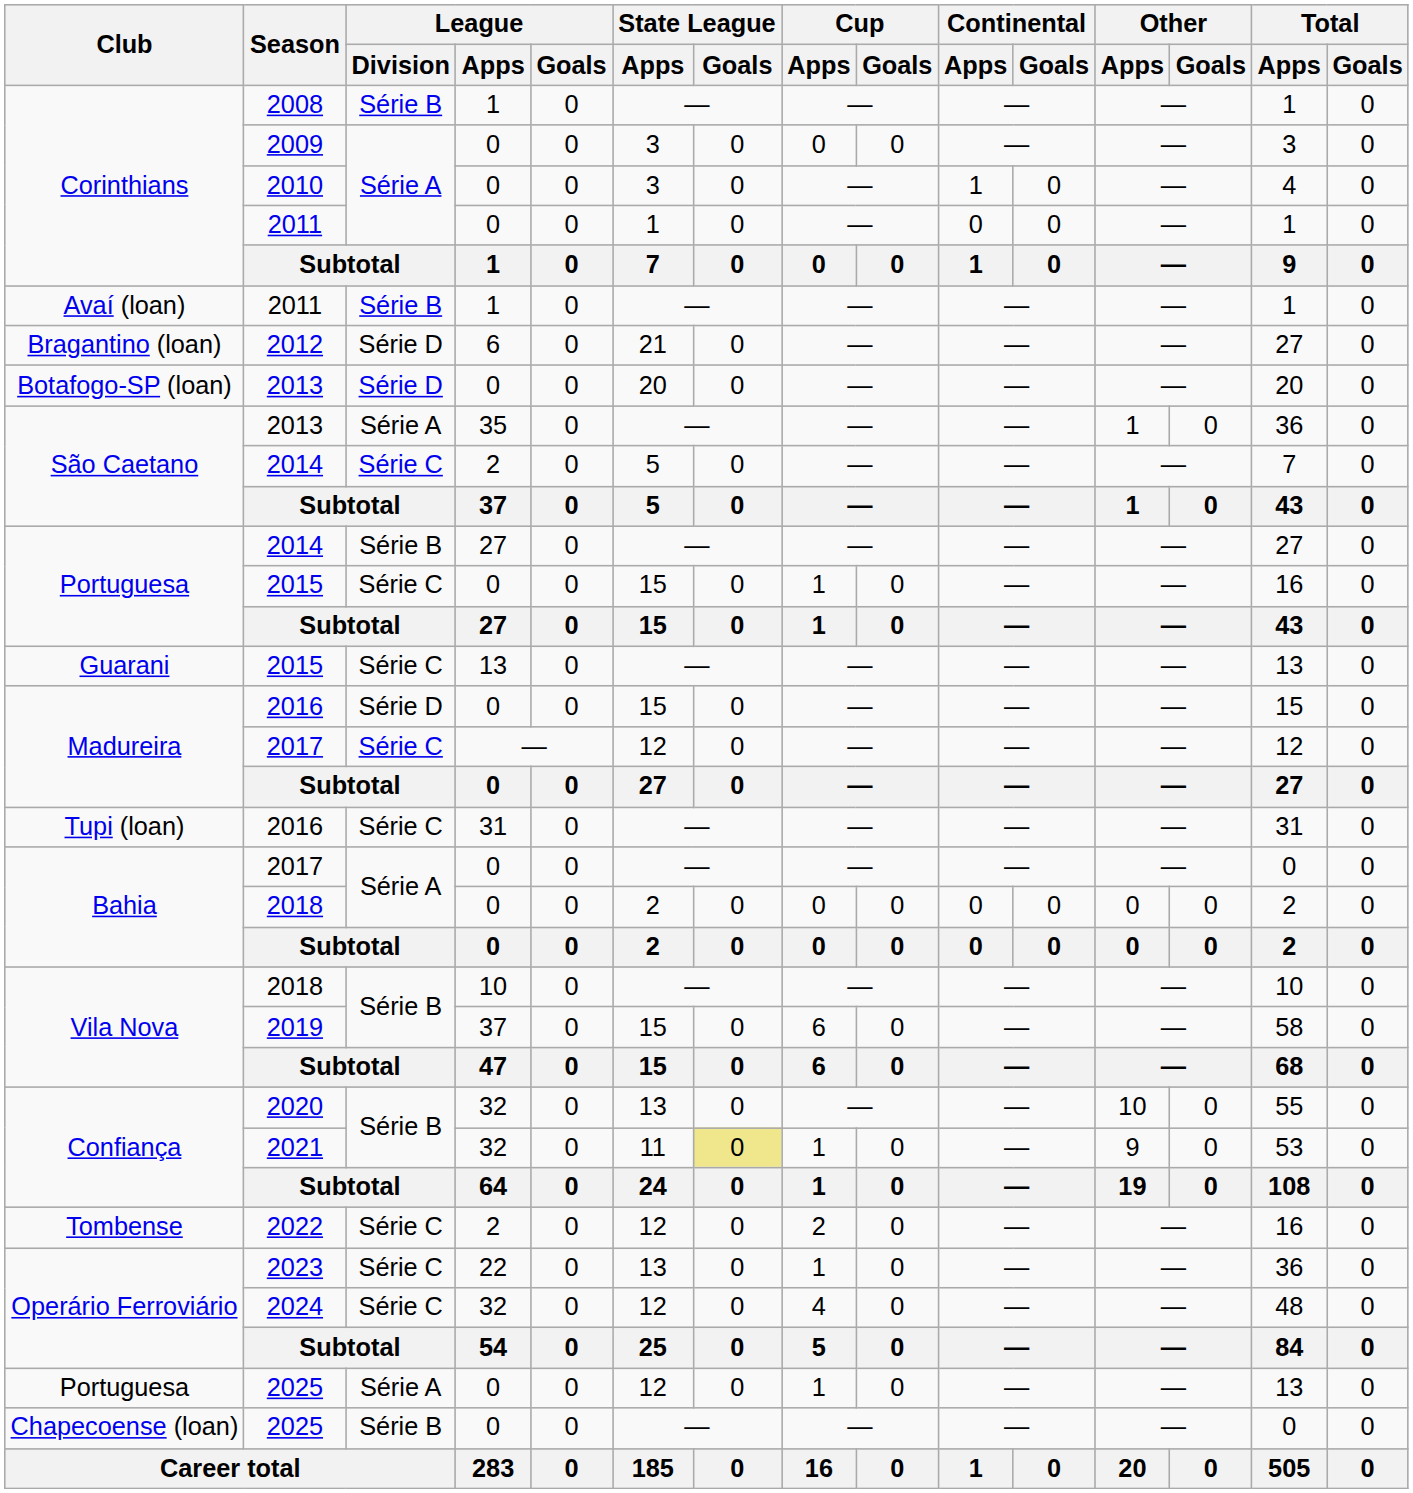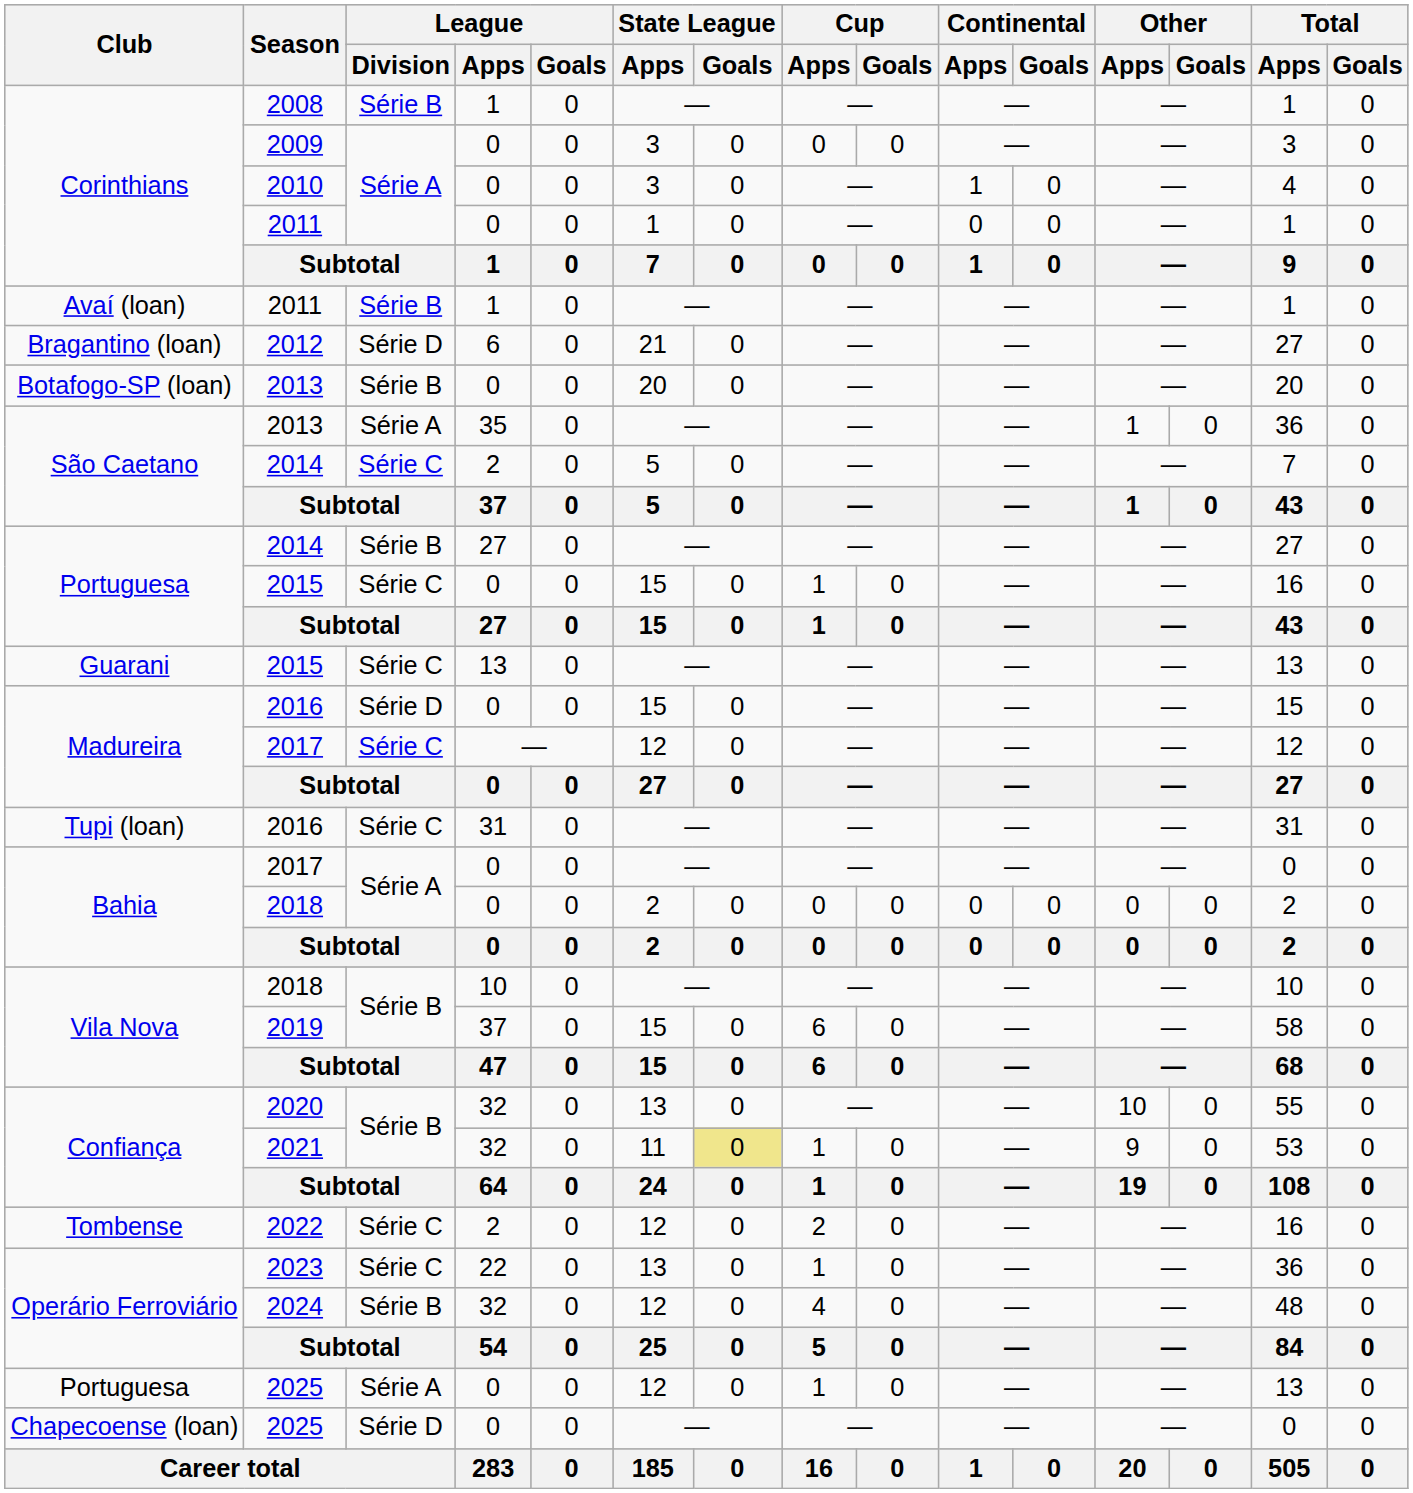Botafogo-SP (loan) / 2013 | League / Division: Série D -> Série B
2024 | League / Division: Série C -> Série B
Chapecoense (loan) / 2025 | League / Division: Série B -> Série D
